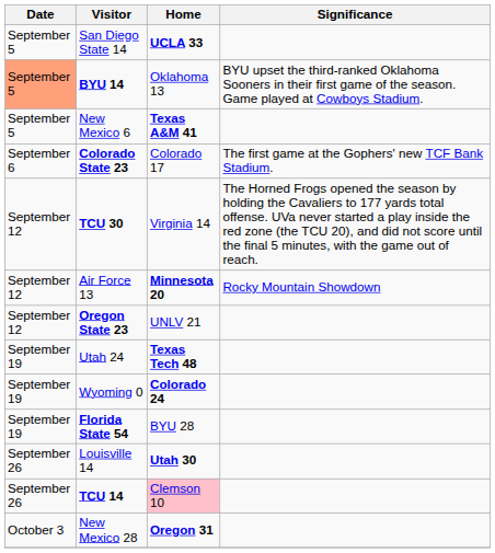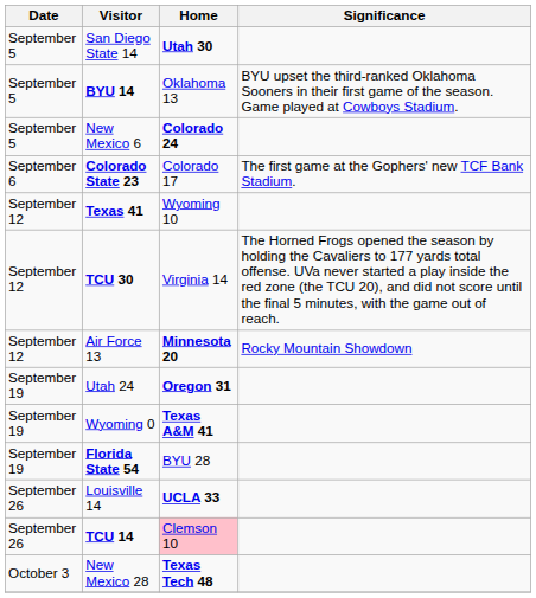San Diego State 14 | Home: UCLA 33 -> Utah 30
BYU 14 | Date: lightsalmon background -> no background
New Mexico 6 | Home: Texas A&M 41 -> Colorado 24
+ row: September 12 | Texas 41 | Wyoming 10
- row: September 12 | Oregon State 23 | UNLV 21
Utah 24 | Home: Texas Tech 48 -> Oregon 31
Wyoming 0 | Home: Colorado 24 -> Texas A&M 41
Louisville 14 | Home: Utah 30 -> UCLA 33
New Mexico 28 | Home: Oregon 31 -> Texas Tech 48
